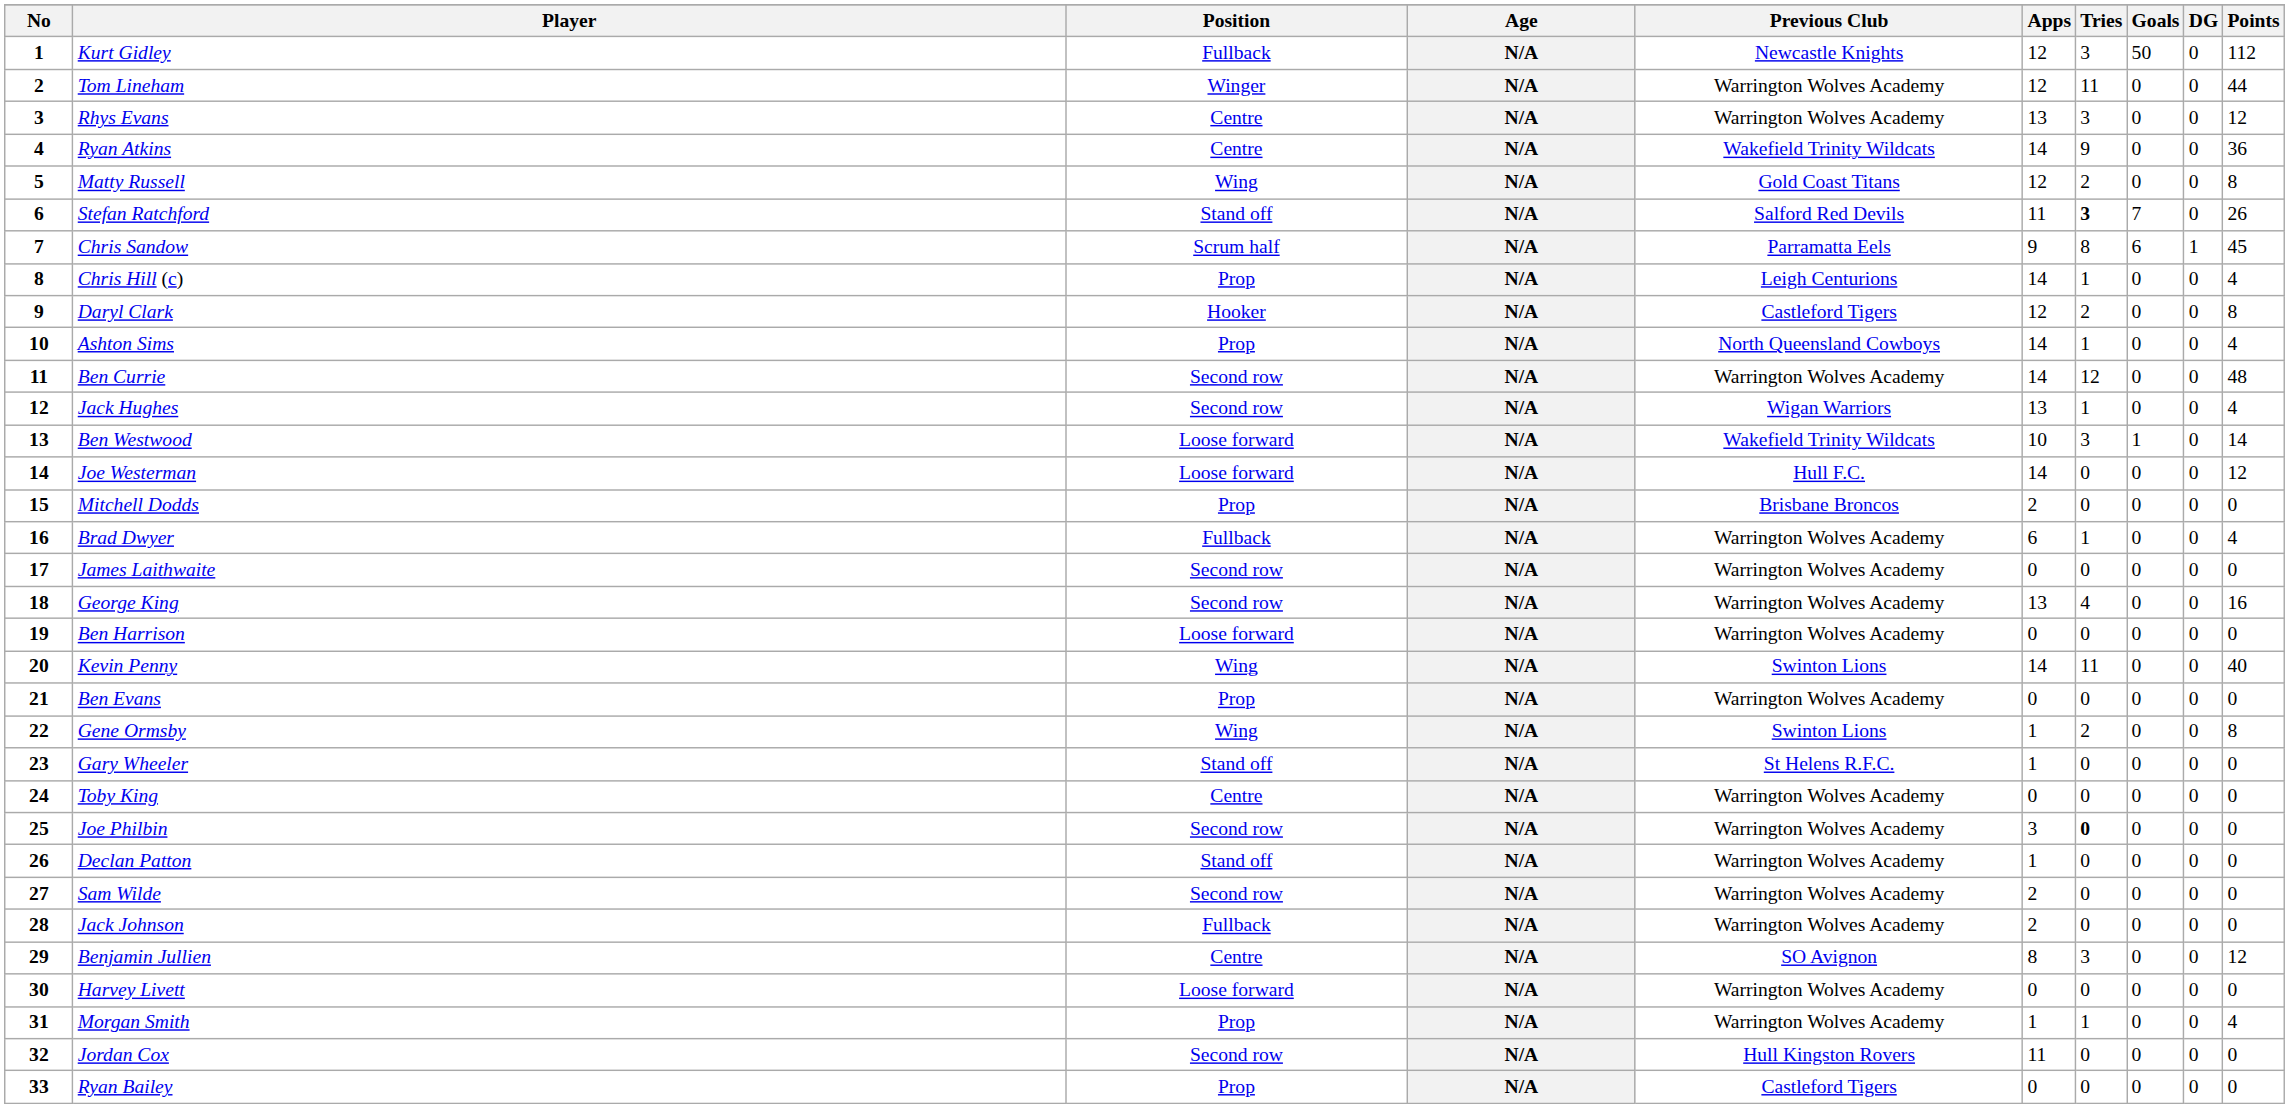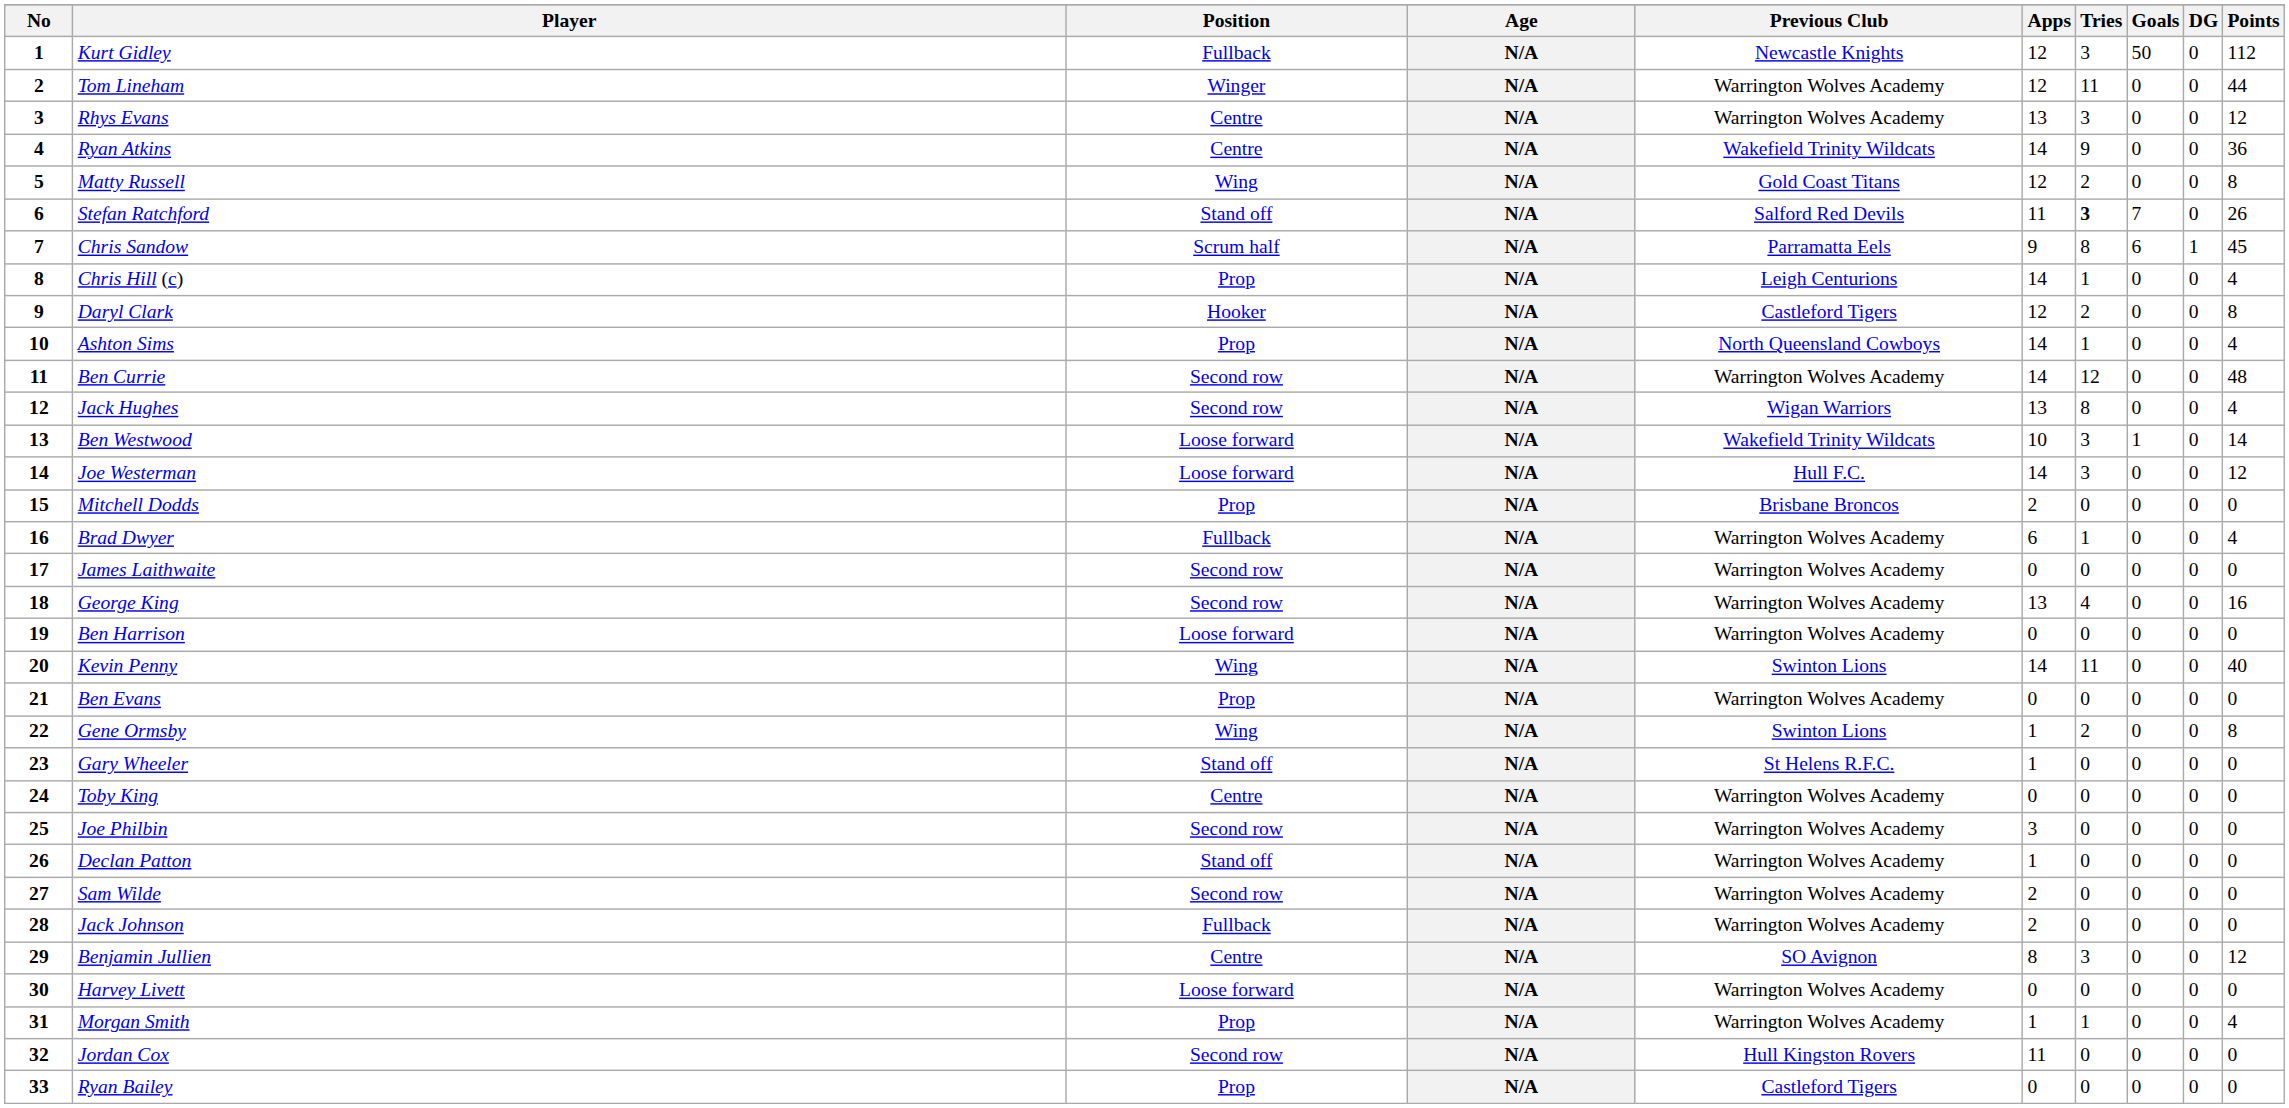Jack Hughes | Tries: 1 -> 8
Joe Westerman | Tries: 0 -> 3
Joe Philbin | Tries: bold -> normal
